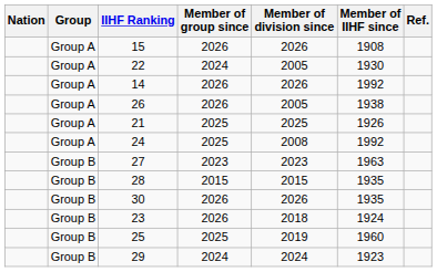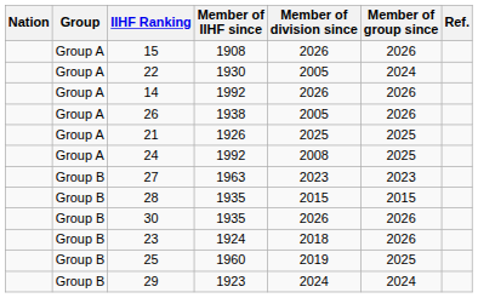columns swapped: Member of IIHF since <-> Member of group since
